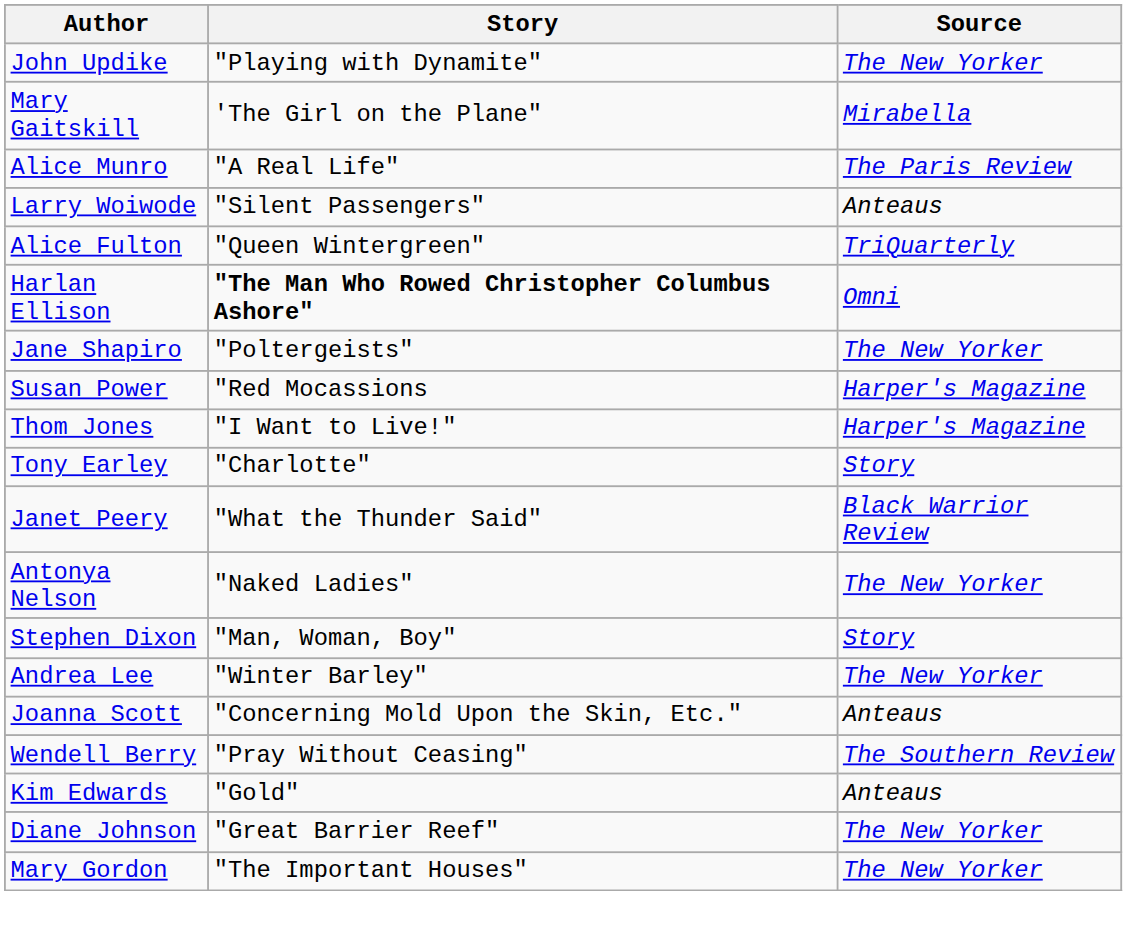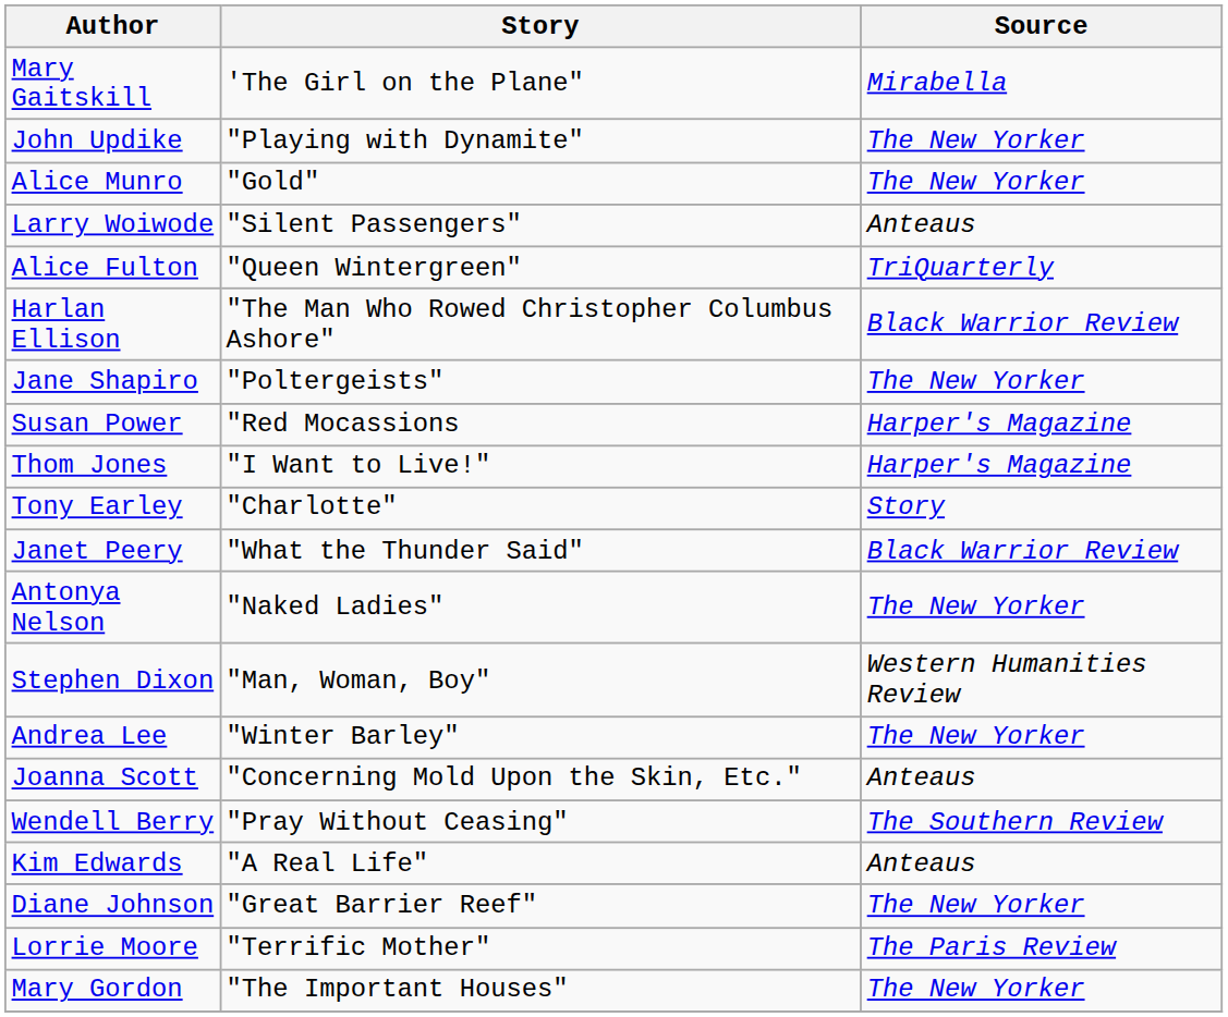rows swapped: John Updike <-> Mary Gaitskill
Alice Munro | Story: "A Real Life" -> "Gold"
Alice Munro | Source: The Paris Review -> The New Yorker
Harlan Ellison | Story: bold -> normal
Harlan Ellison | Source: Omni -> Black Warrior Review
Stephen Dixon | Source: Story -> Western Humanities Review
Kim Edwards | Story: "Gold" -> "A Real Life"
+ row: Lorrie Moore | "Terrific Mother" | The Paris Review
